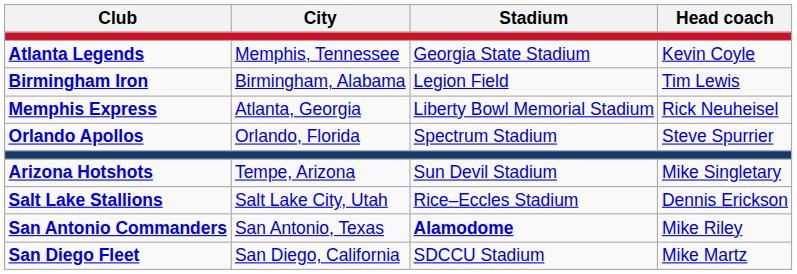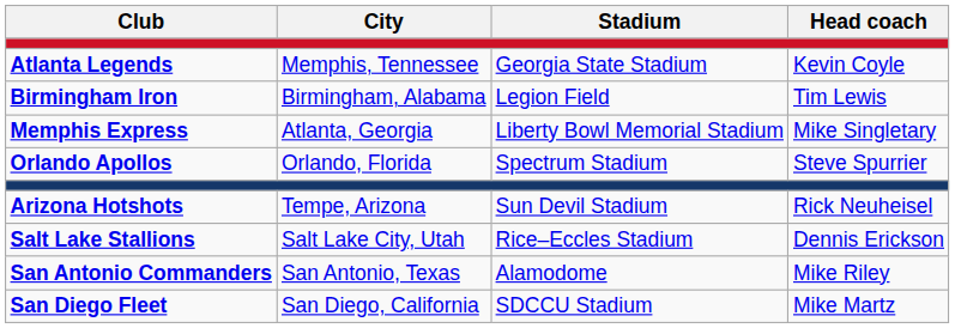Memphis Express | Head coach: Rick Neuheisel -> Mike Singletary
Arizona Hotshots | Head coach: Mike Singletary -> Rick Neuheisel
San Antonio Commanders | Stadium: bold -> normal
